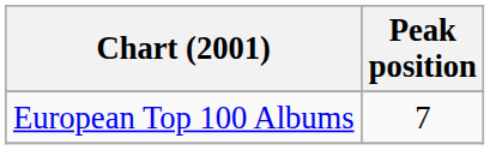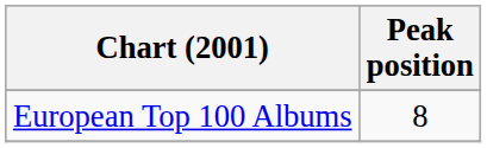European Top 100 Albums | Peak position: 7 -> 8
